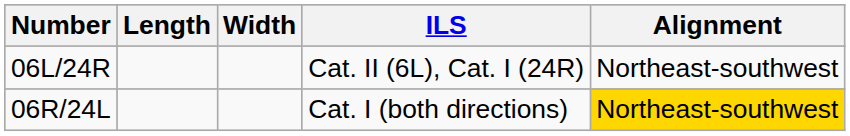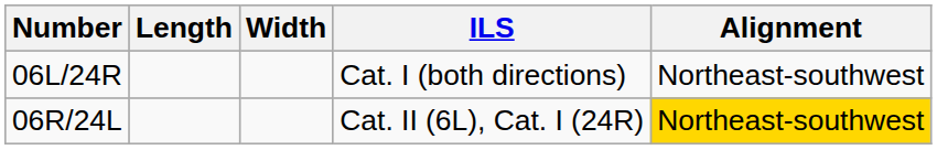06L/24R | ILS: Cat. II (6L), Cat. I (24R) -> Cat. I (both directions)
06R/24L | ILS: Cat. I (both directions) -> Cat. II (6L), Cat. I (24R)
